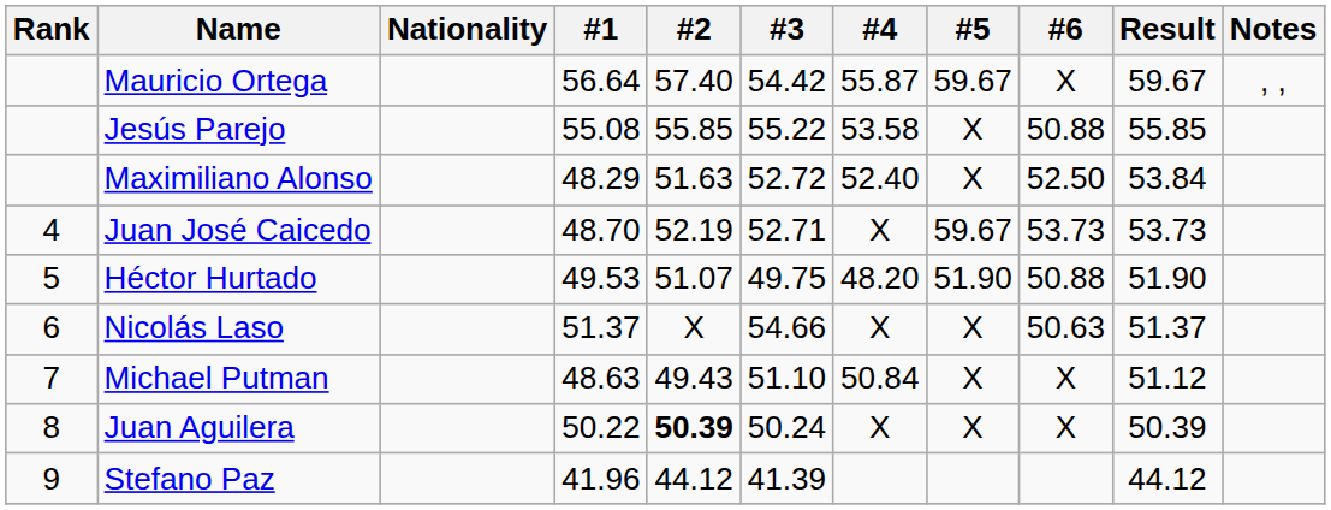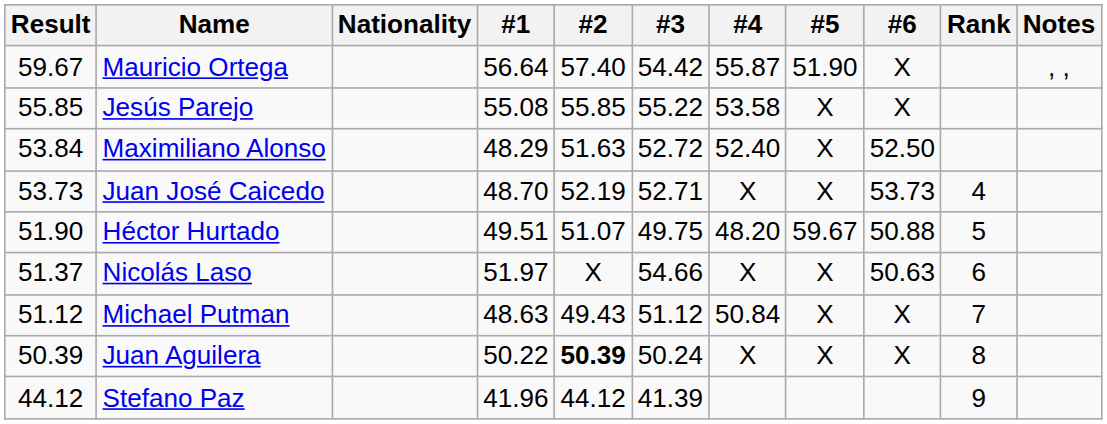columns swapped: Rank <-> Result
Mauricio Ortega | #5: 59.67 -> 51.90
Jesús Parejo | #6: 50.88 -> X
Juan José Caicedo | #5: 59.67 -> X
Héctor Hurtado | #1: 49.53 -> 49.51
Héctor Hurtado | #5: 51.90 -> 59.67
Nicolás Laso | #1: 51.37 -> 51.97
Michael Putman | #3: 51.10 -> 51.12
